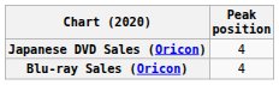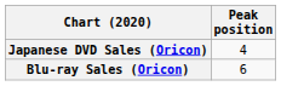Blu-ray Sales (Oricon) | Peak position: 4 -> 6
